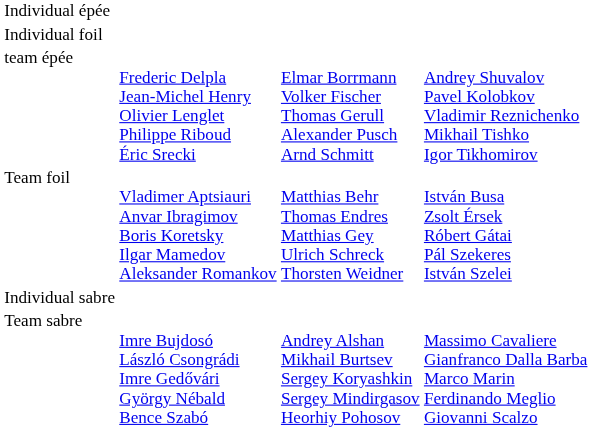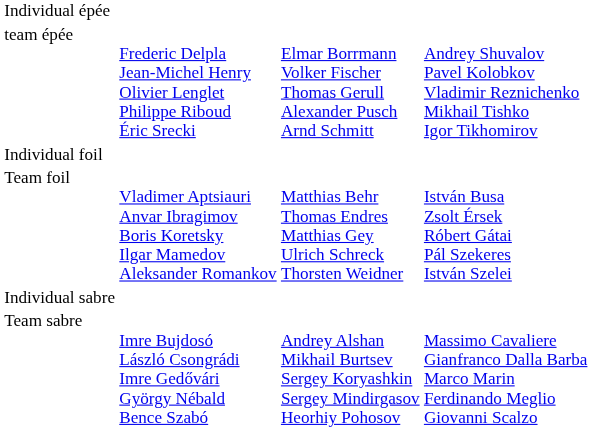rows swapped: team épée <-> Individual foil
